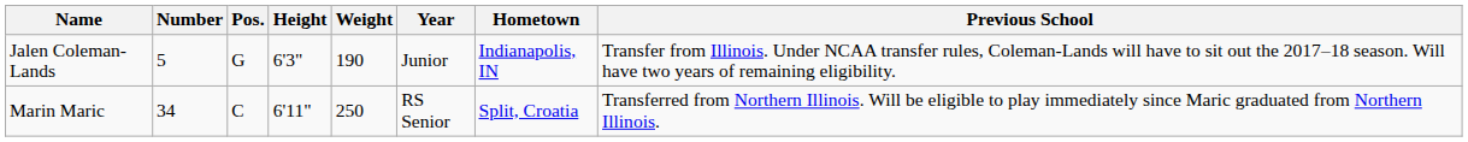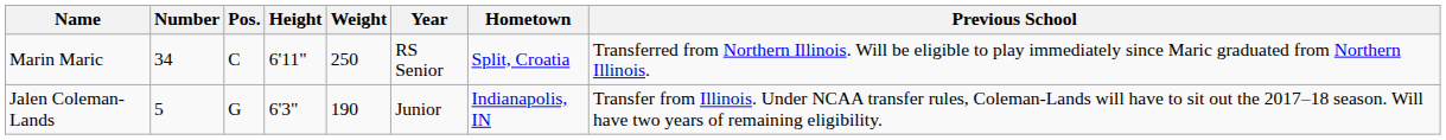rows swapped: Jalen Coleman-Lands <-> Marin Maric
